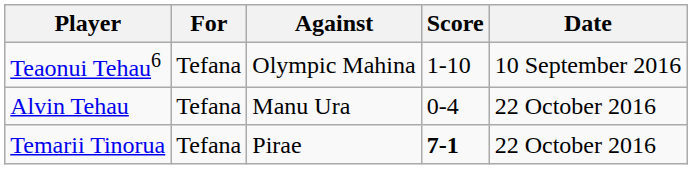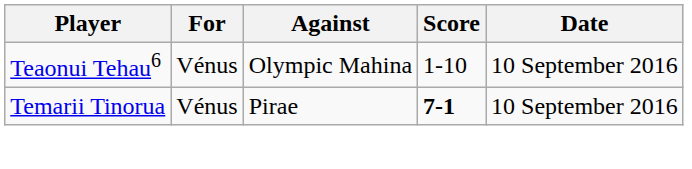Teaonui Tehau6 | For: Tefana -> Vénus
- row: Alvin Tehau | Tefana | Manu Ura | 0-4 | 22 October 2016
Temarii Tinorua | For: Tefana -> Vénus
Temarii Tinorua | Date: 22 October 2016 -> 10 September 2016
